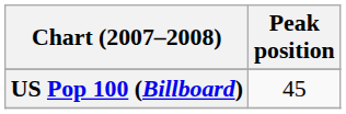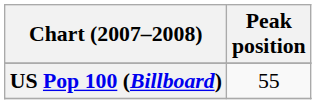US Pop 100 (Billboard) | Peak position: 45 -> 55
